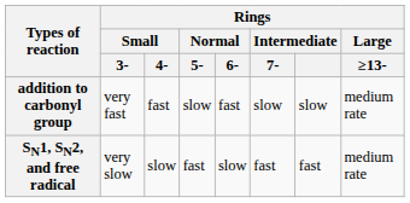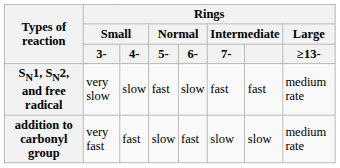rows swapped: SN1, SN2, and free radical <-> addition to carbonyl group
